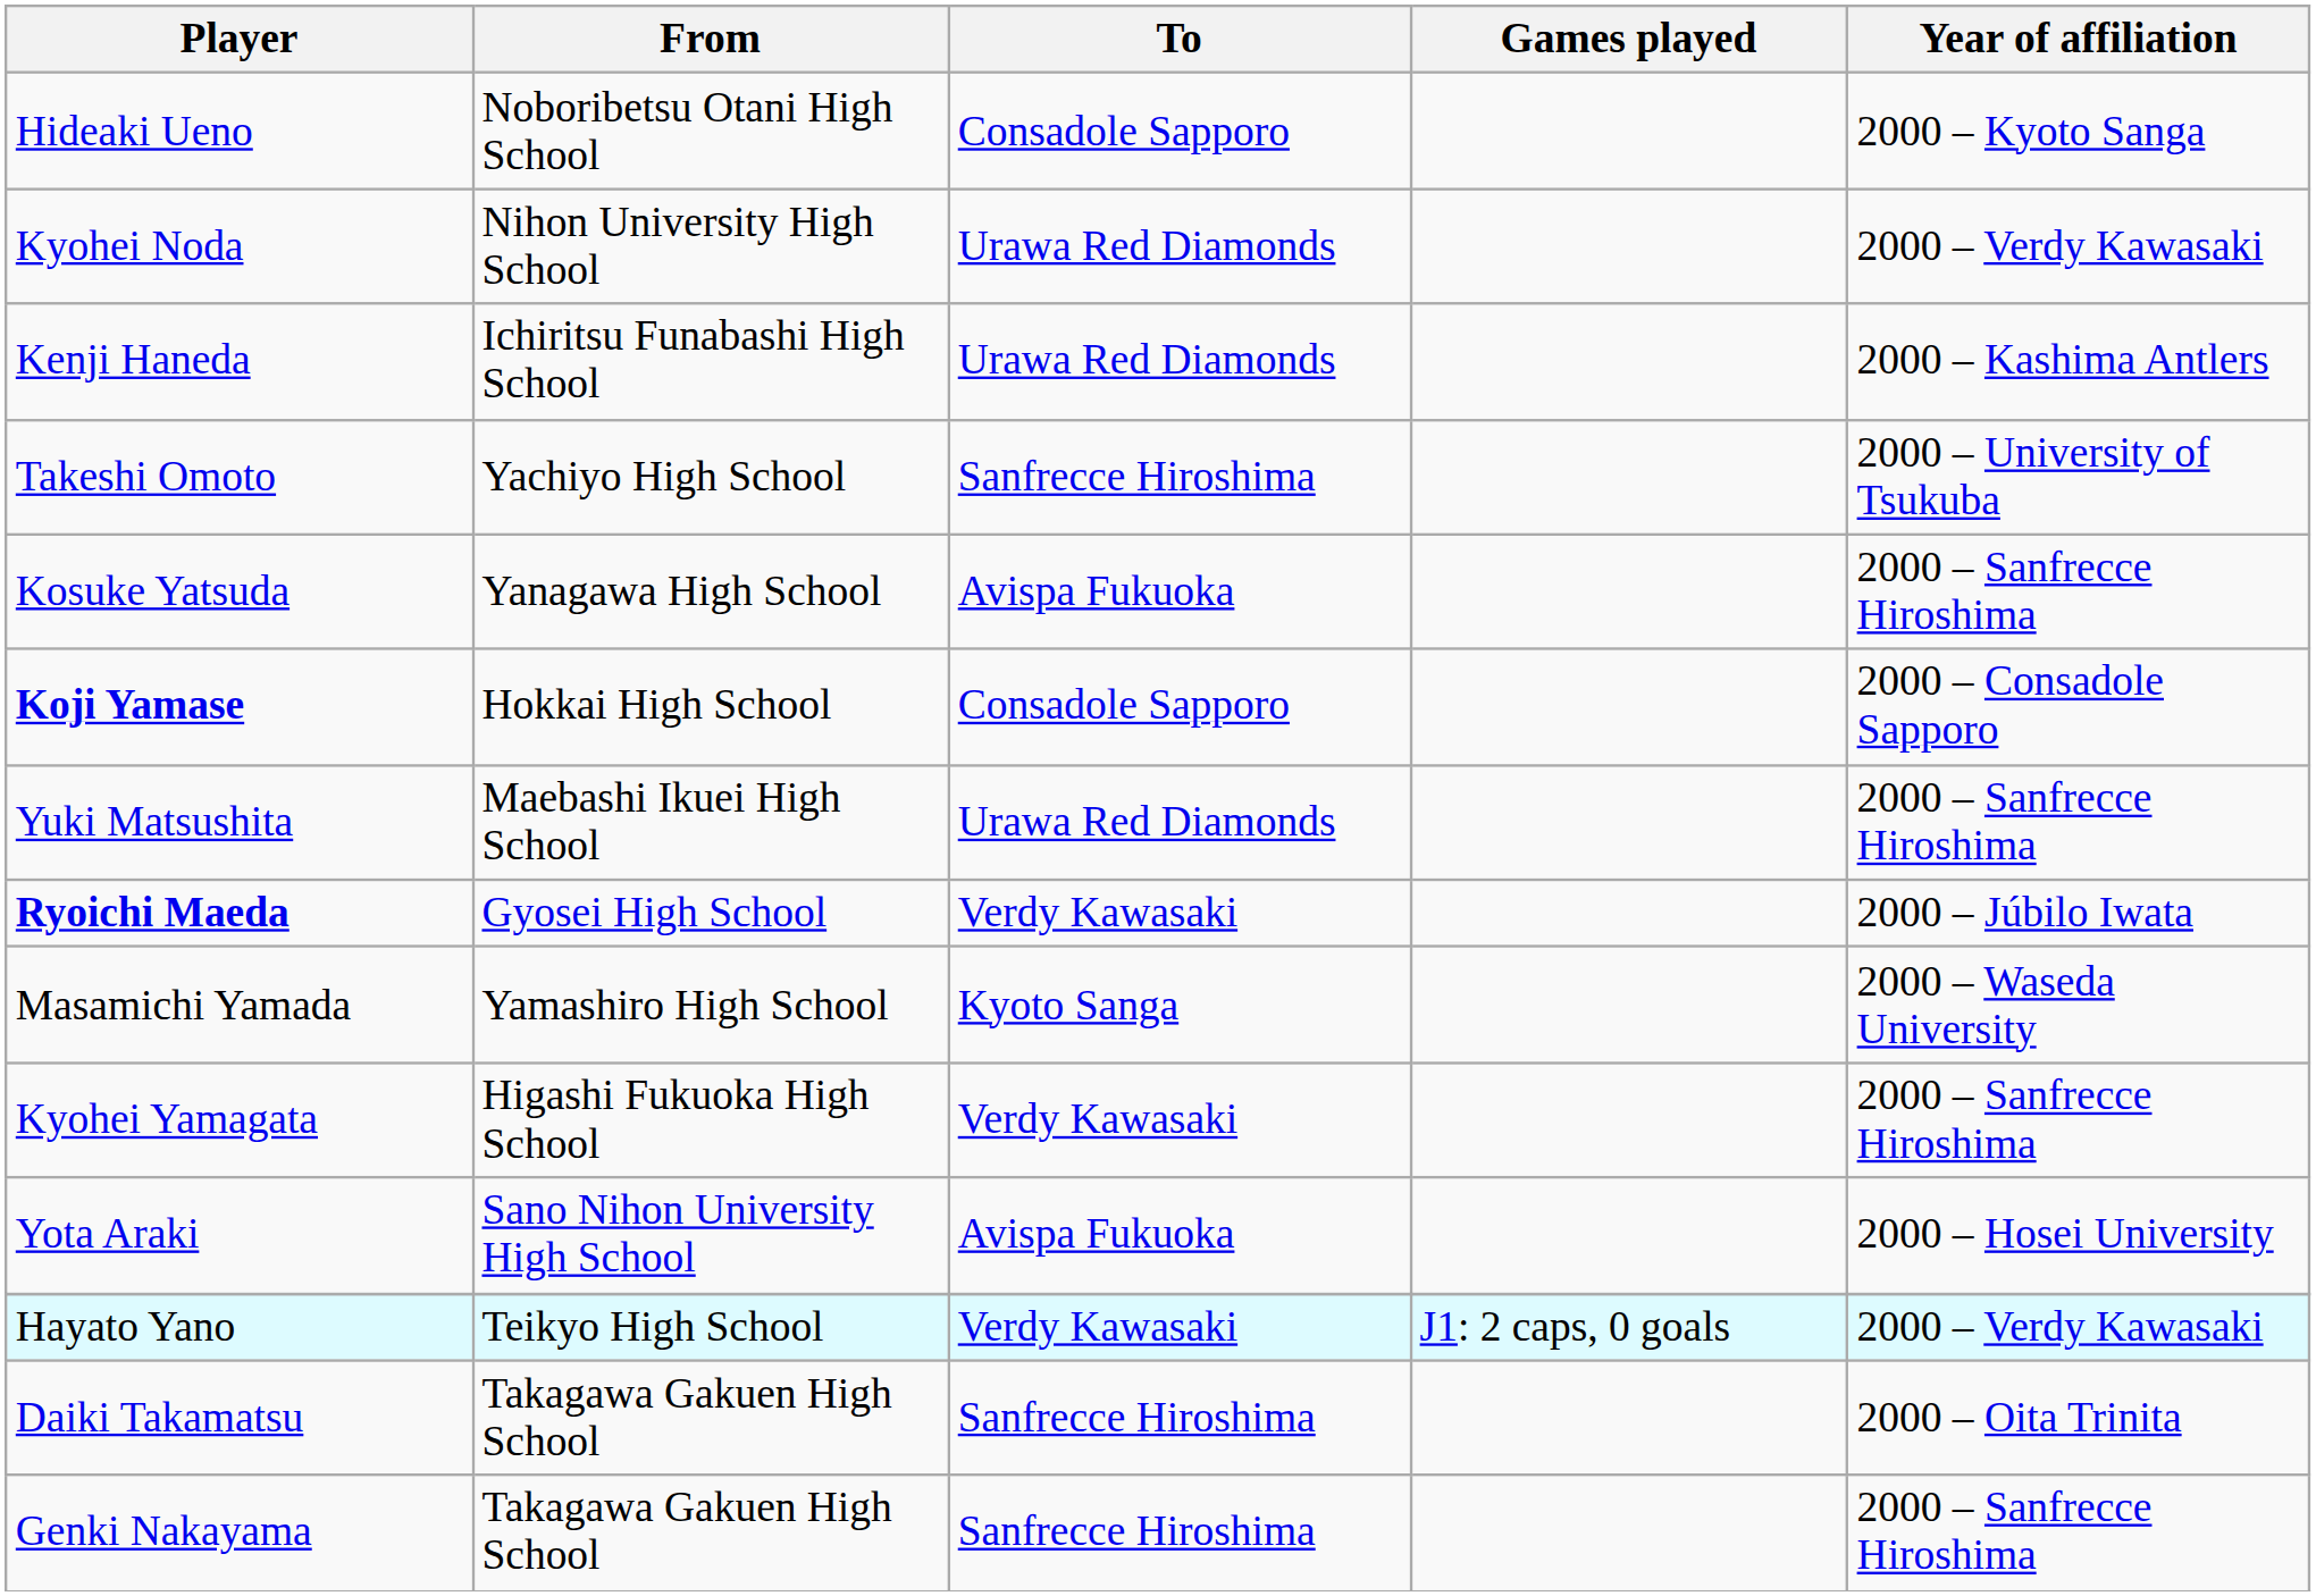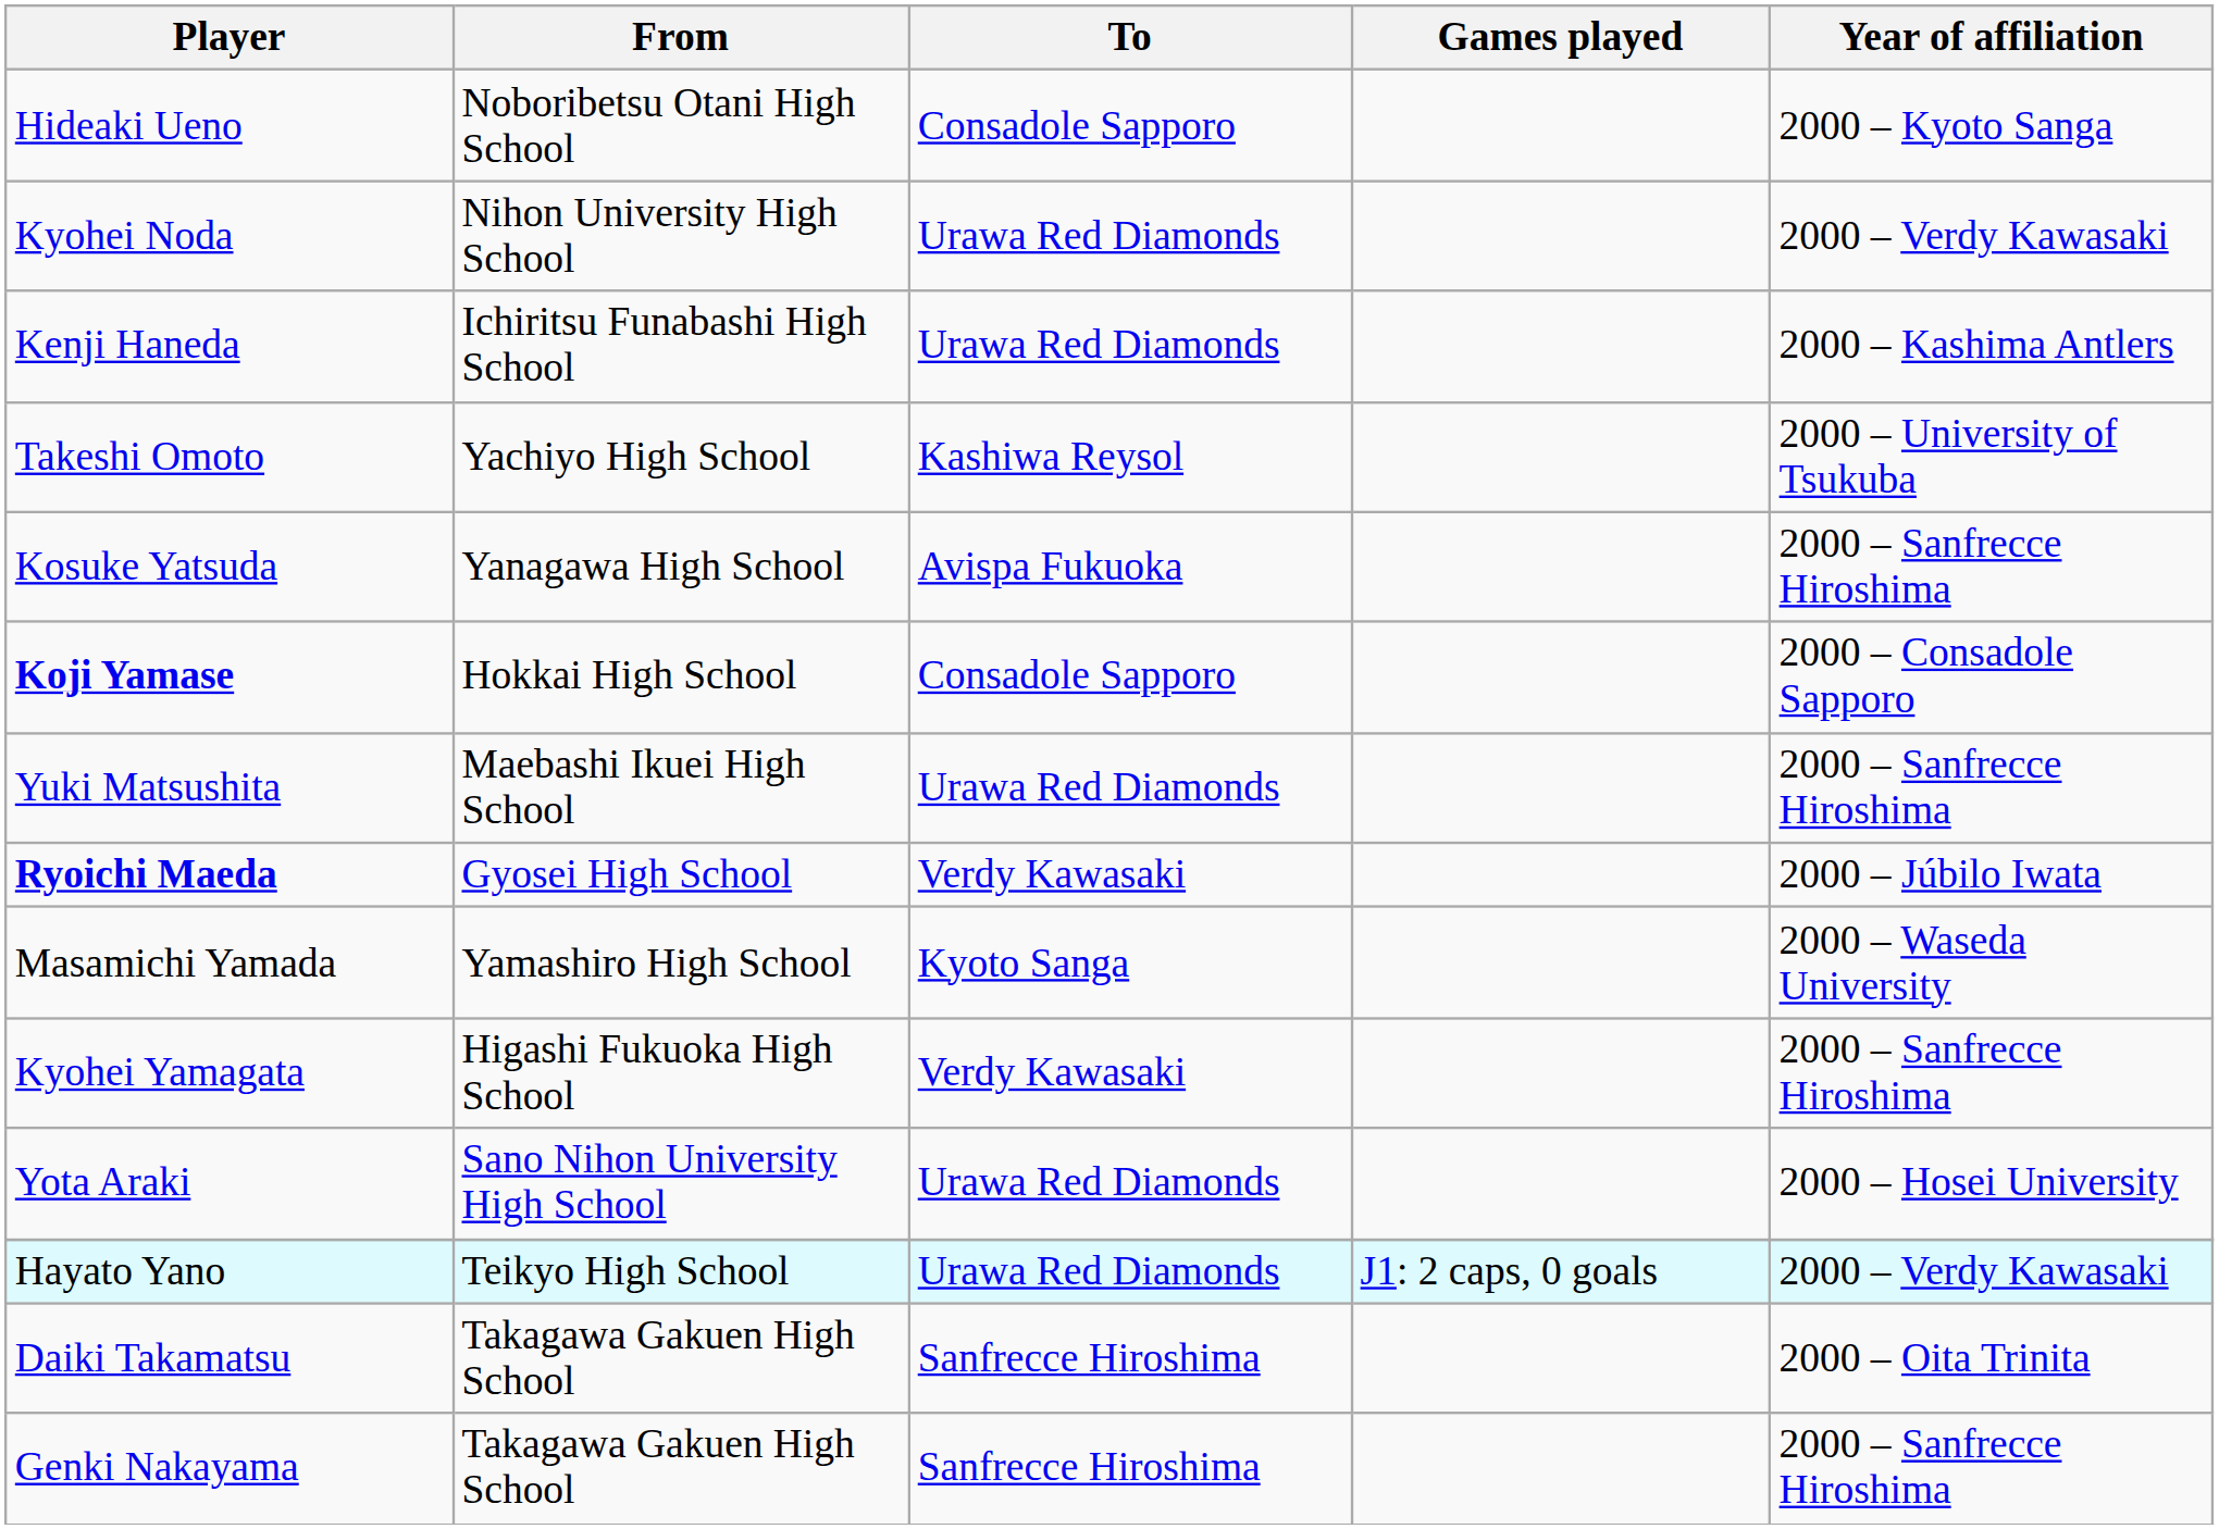Takeshi Omoto | To: Sanfrecce Hiroshima -> Kashiwa Reysol
Yota Araki | To: Avispa Fukuoka -> Urawa Red Diamonds
Hayato Yano | To: Verdy Kawasaki -> Urawa Red Diamonds
